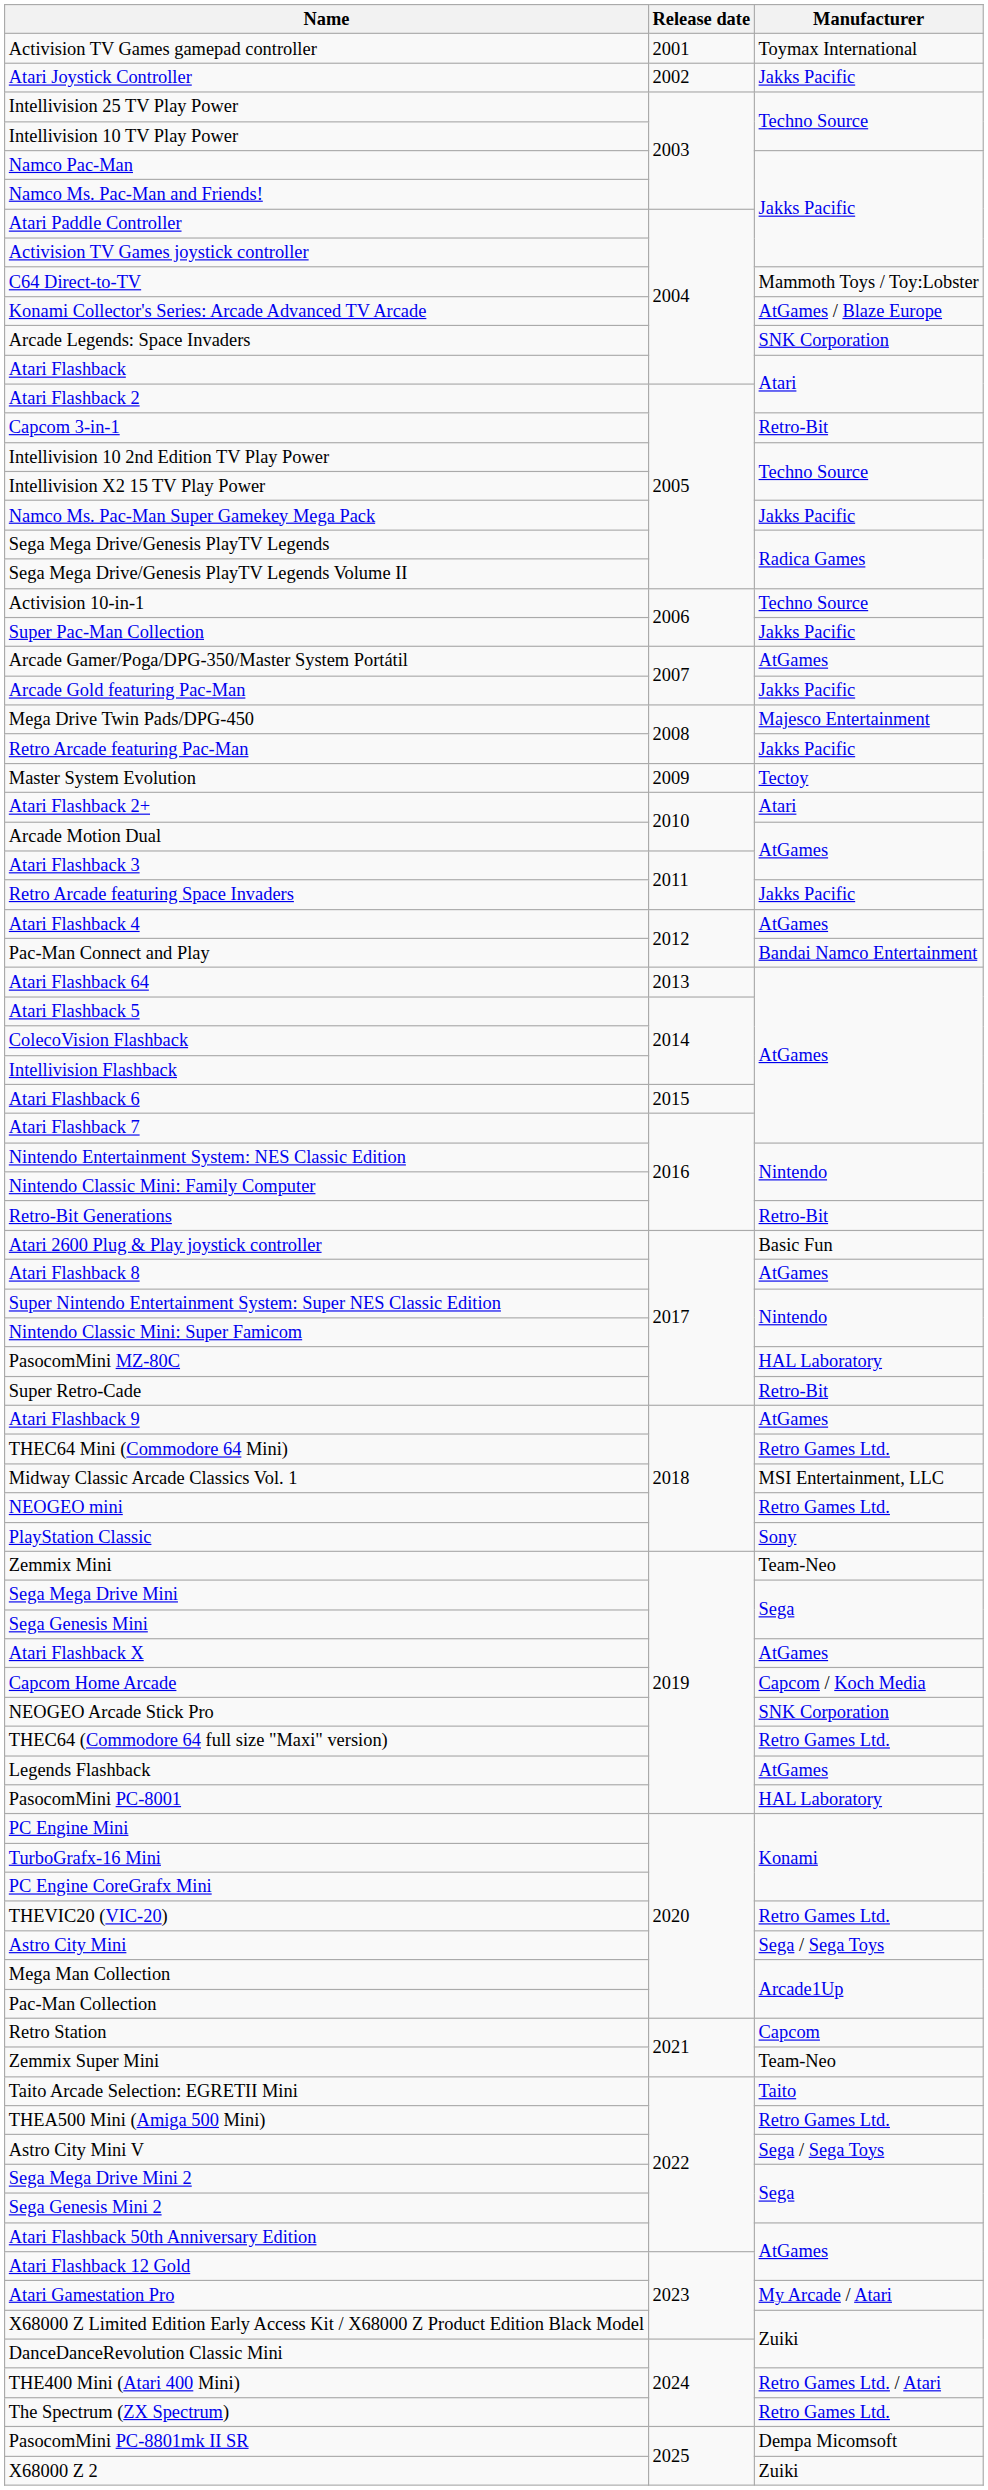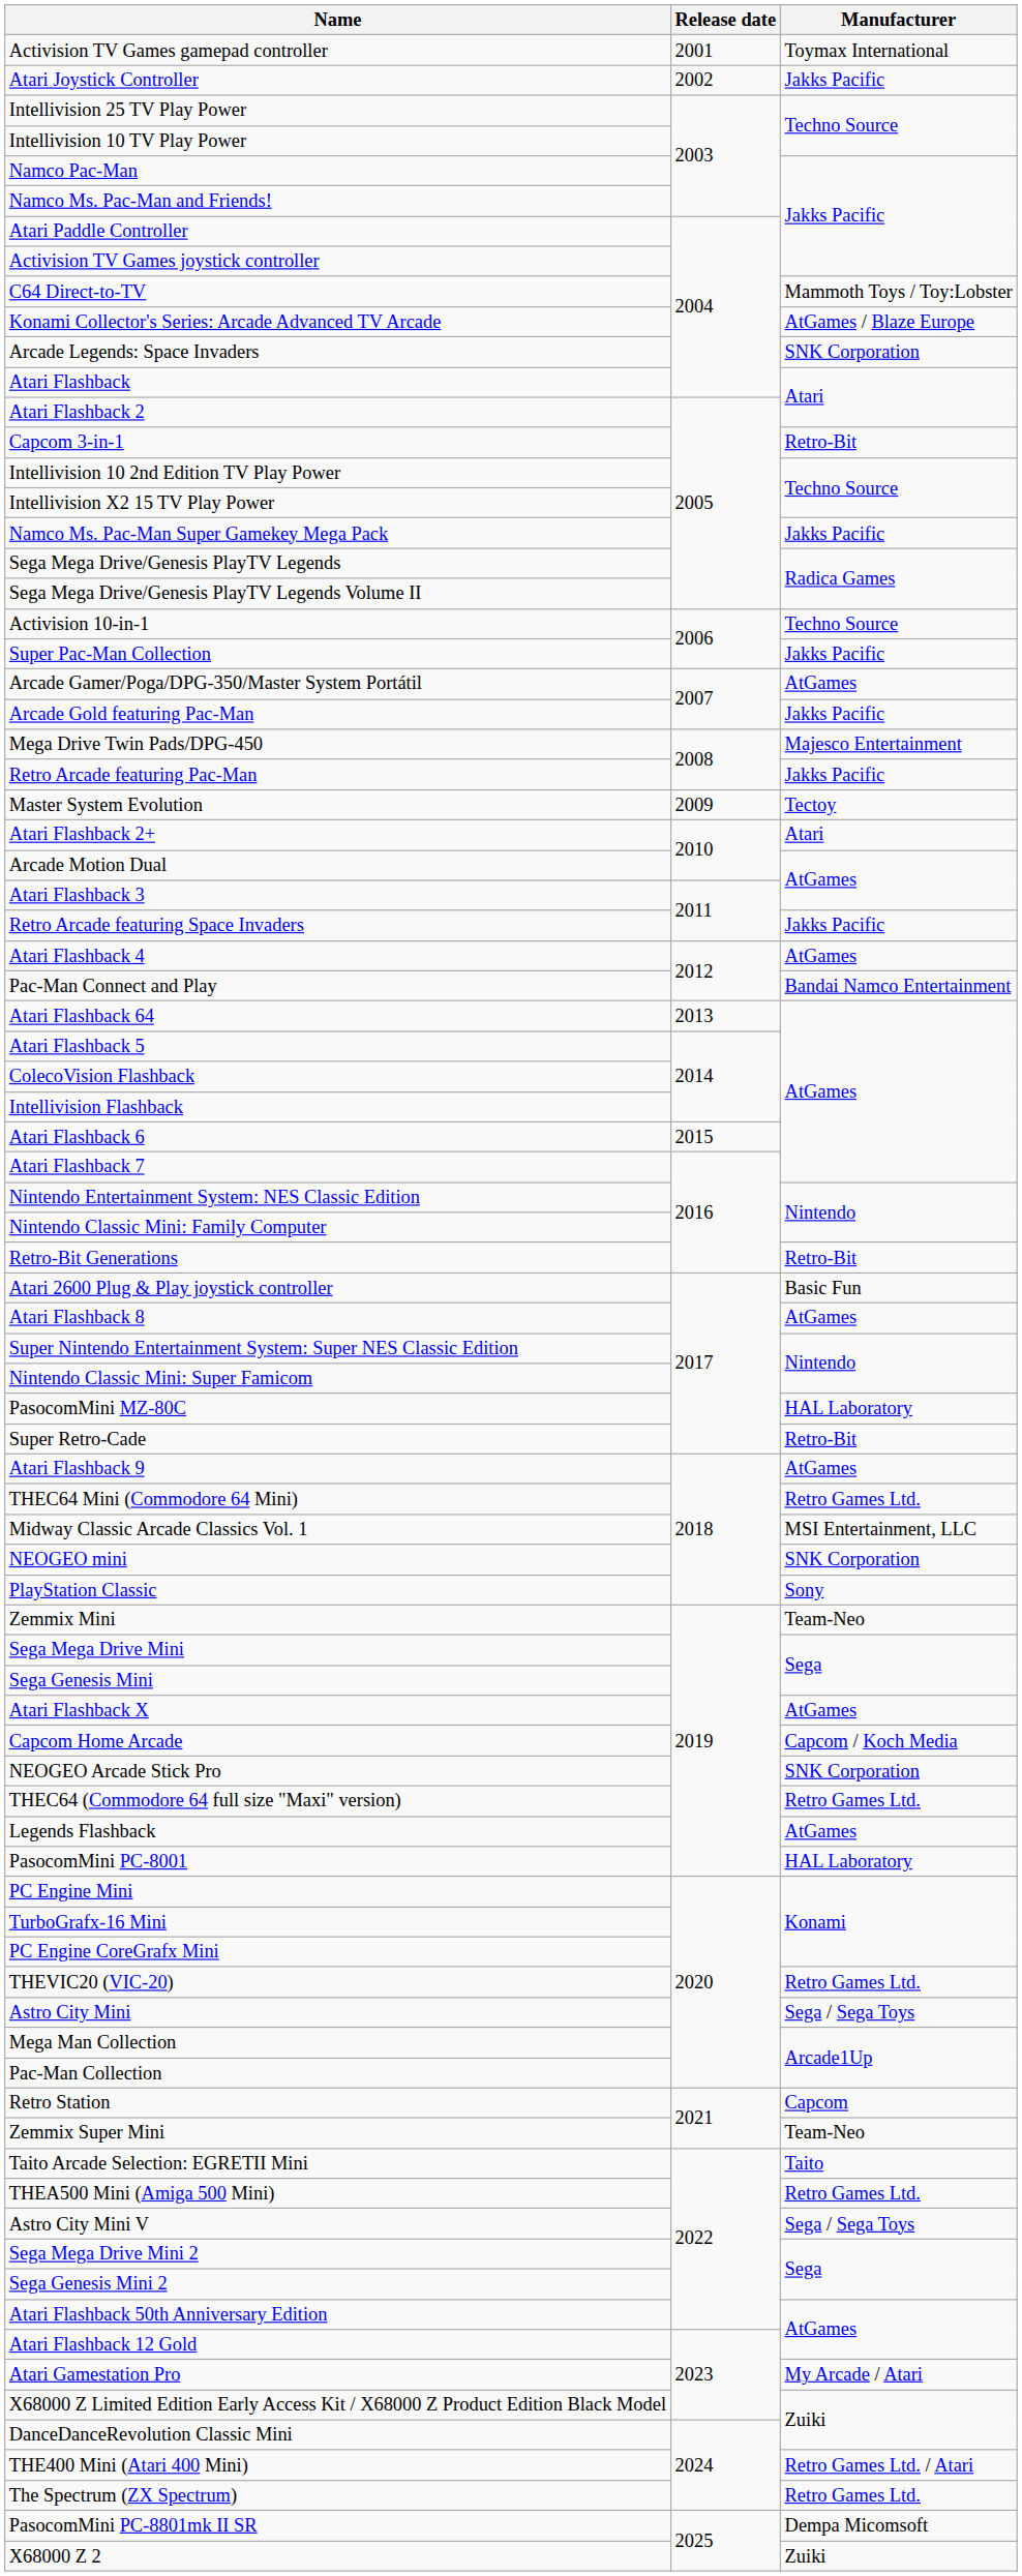NEOGEO mini | Manufacturer: Retro Games Ltd. -> SNK Corporation
